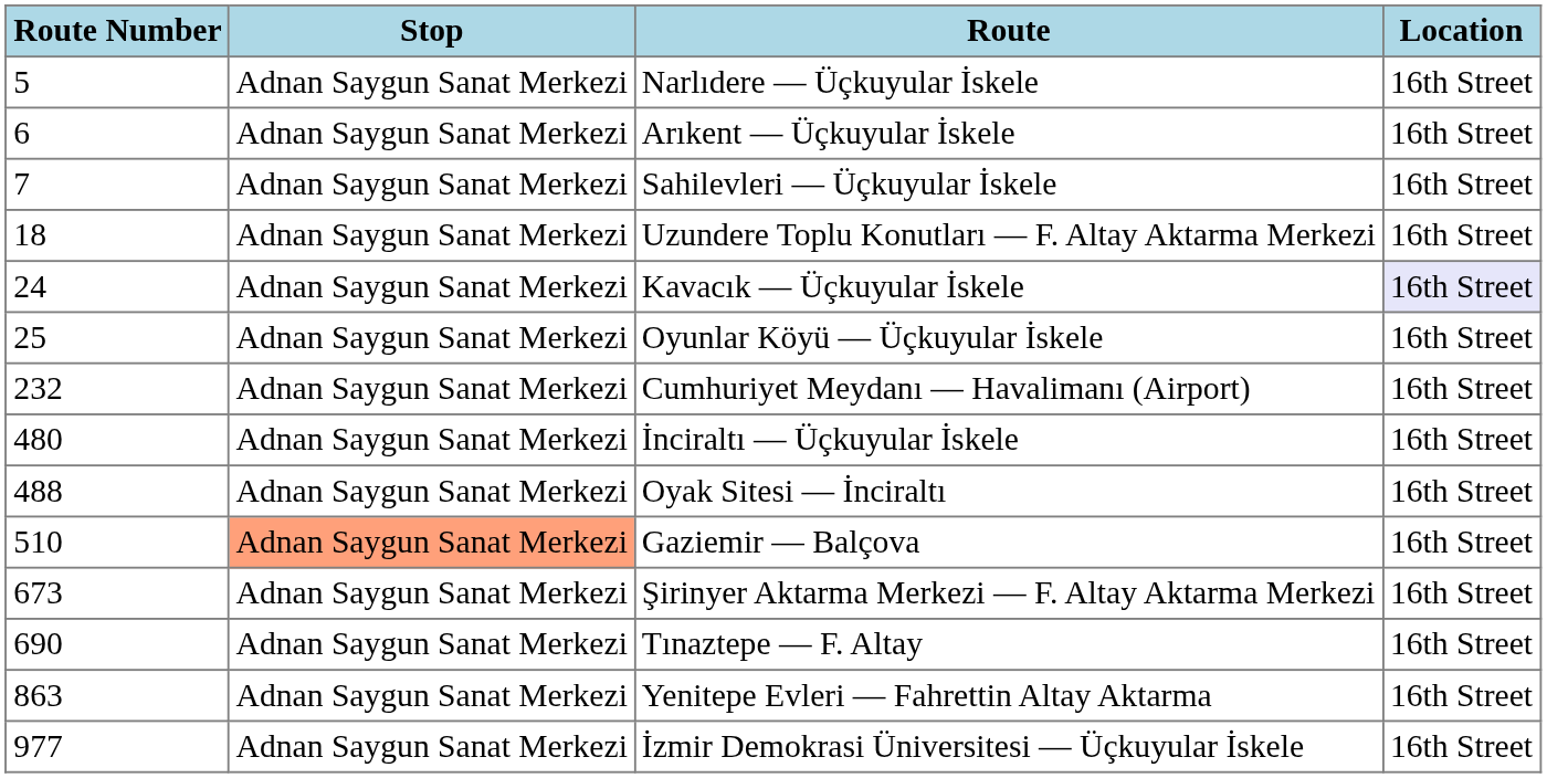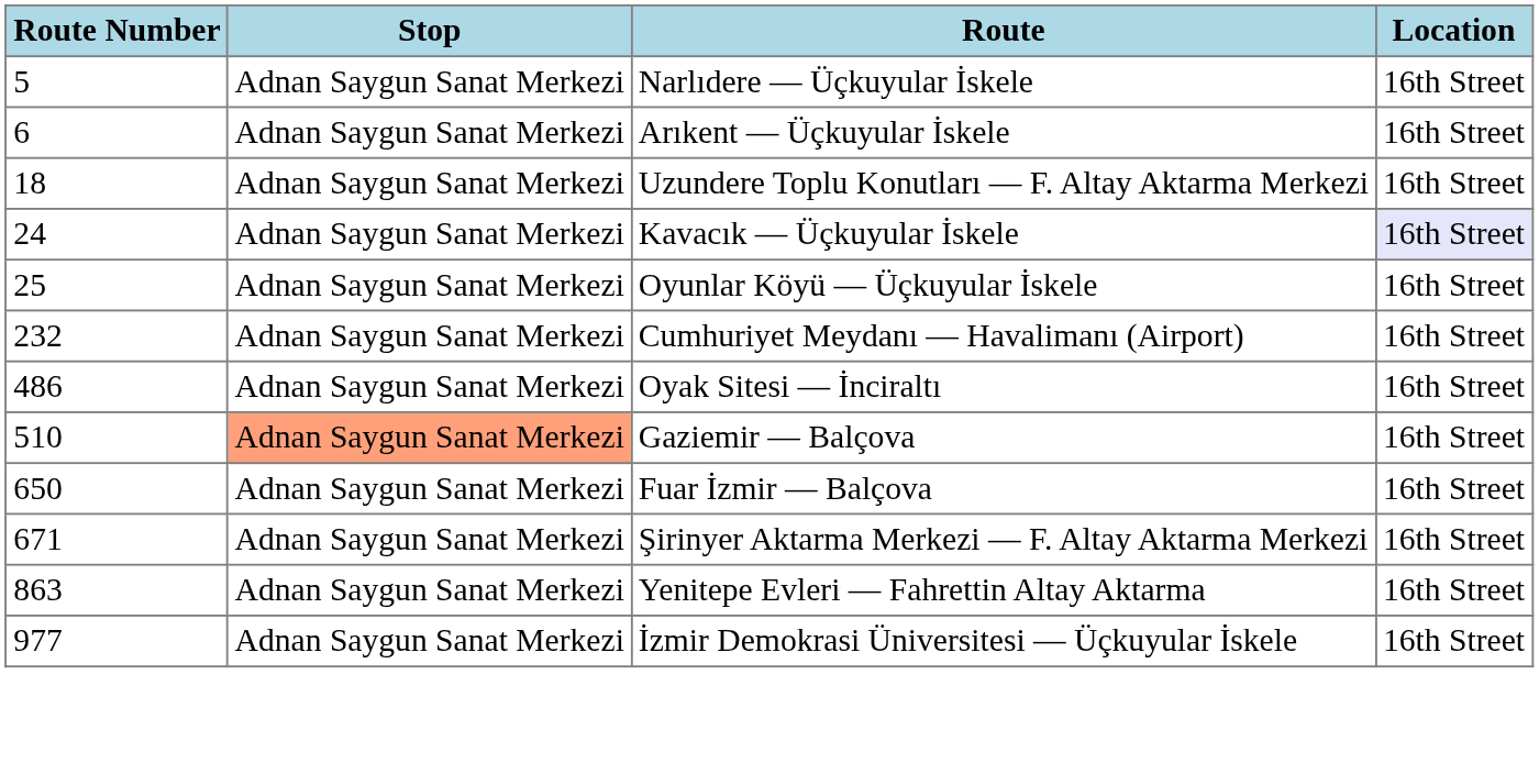- row: 7 | Adnan Saygun Sanat Merkezi | Sahilevleri — Üçkuyular İskele | 16th Street
- row: 480 | Adnan Saygun Sanat Merkezi | İnciraltı — Üçkuyular İskele | 16th Street
Oyak Sitesi — İnciraltı | Route Number: 488 -> 486
+ row: 650 | Adnan Saygun Sanat Merkezi | Fuar İzmir — Balçova | 16th Street
Şirinyer Aktarma Merkezi — F. Altay Aktarma Merkezi | Route Number: 673 -> 671
- row: 690 | Adnan Saygun Sanat Merkezi | Tınaztepe — F. Altay | 16th Street
